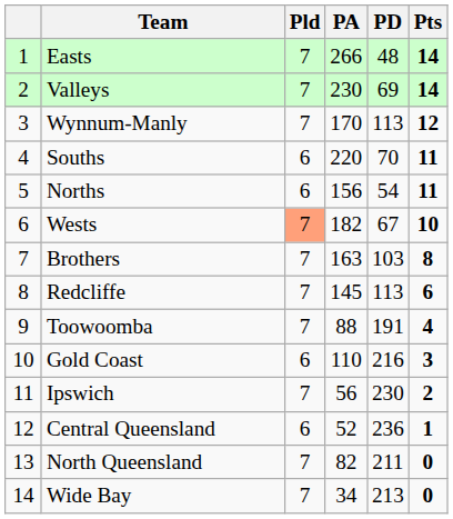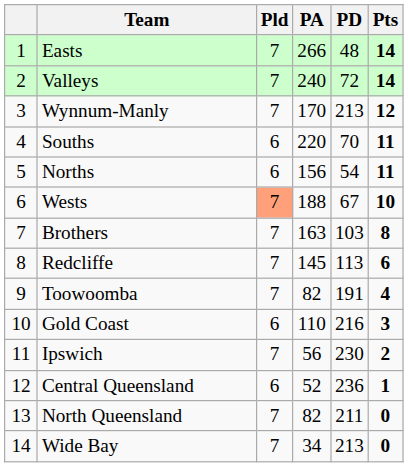Valleys | PA: 230 -> 240
Valleys | PD: 69 -> 72
Wynnum-Manly | PD: 113 -> 213
Wests | PA: 182 -> 188
Toowoomba | PA: 88 -> 82
